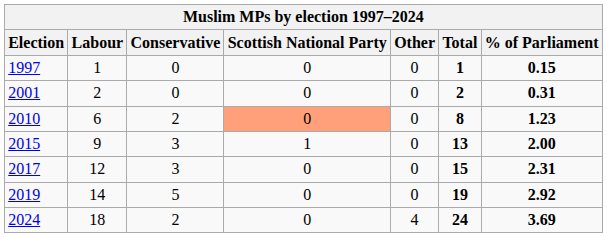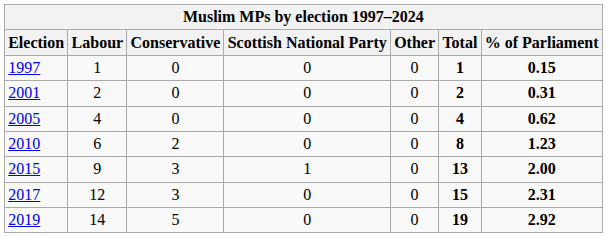+ row: 2005 | 4 | 0 | 0 | 0 | 4 | 0.62
2010 | Scottish National Party: lightsalmon background -> no background
- row: 2024 | 18 | 2 | 0 | 4 | 24 | 3.69
